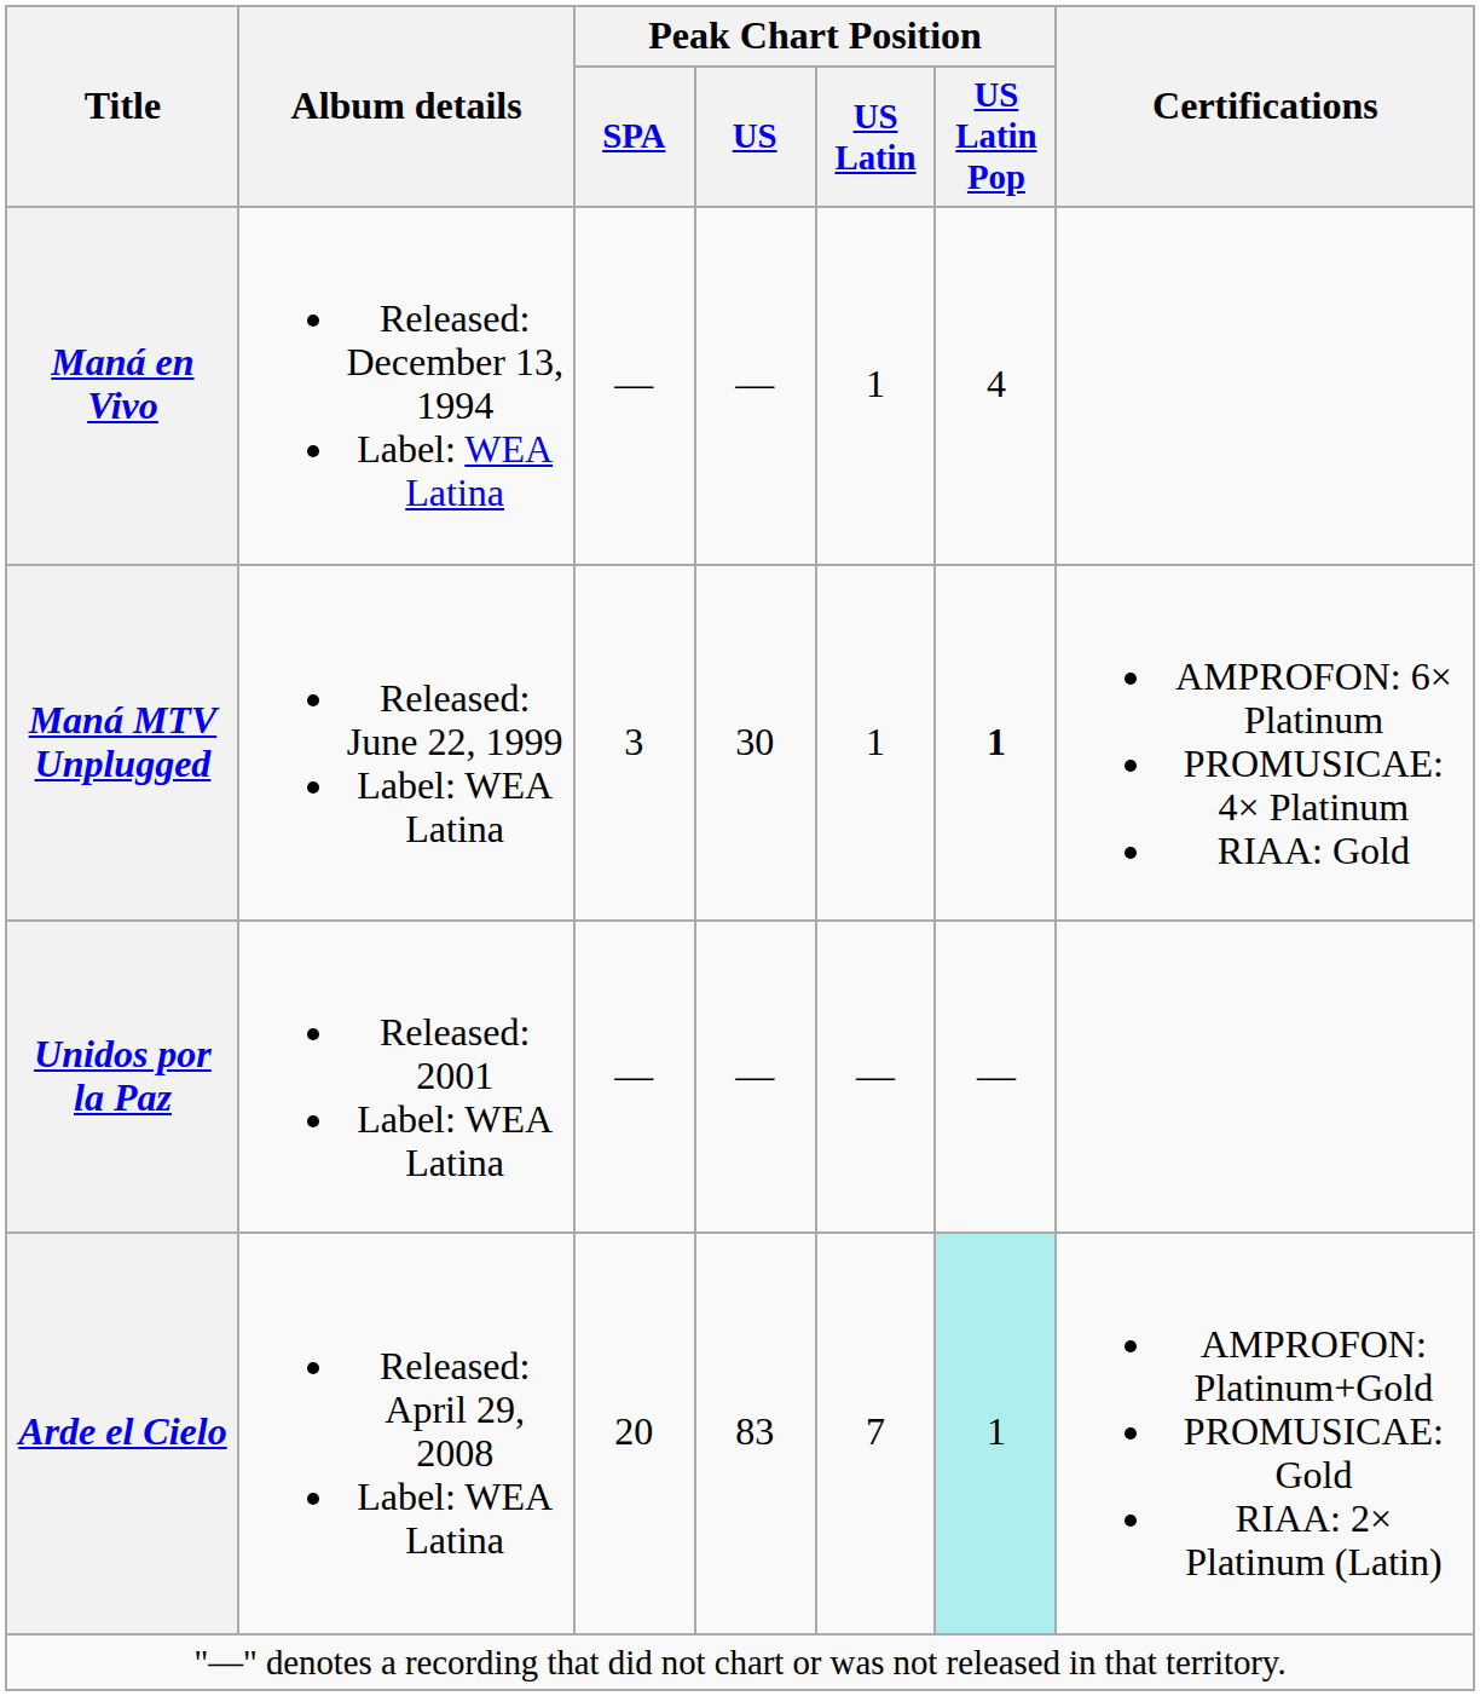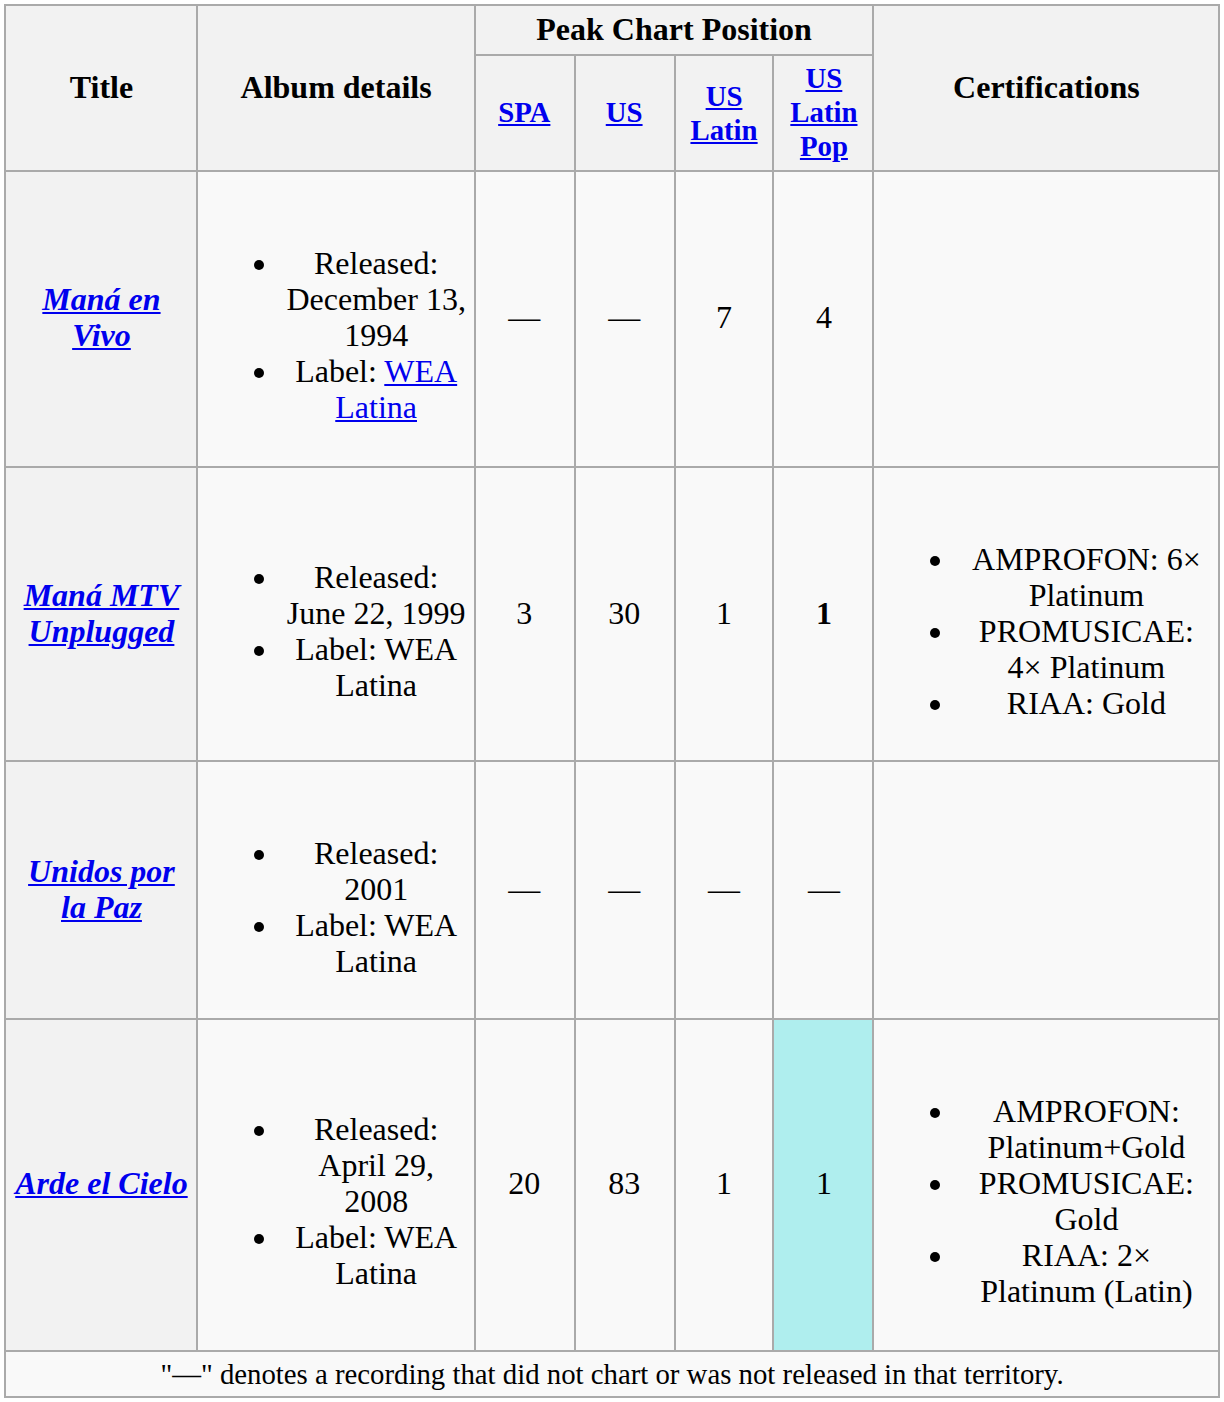Maná en Vivo | Peak Chart Position / US Latin: 1 -> 7
Arde el Cielo | Peak Chart Position / US Latin: 7 -> 1
